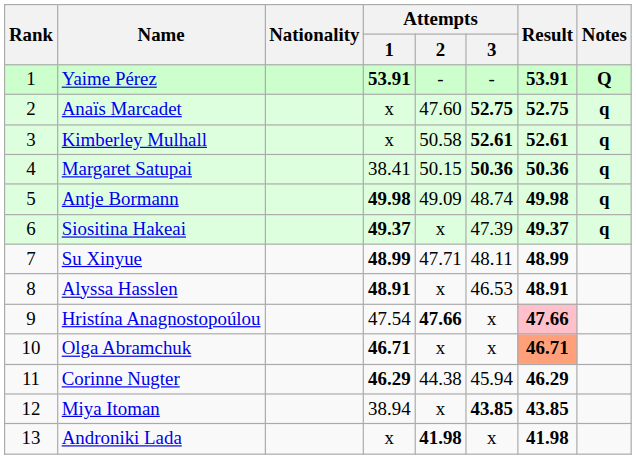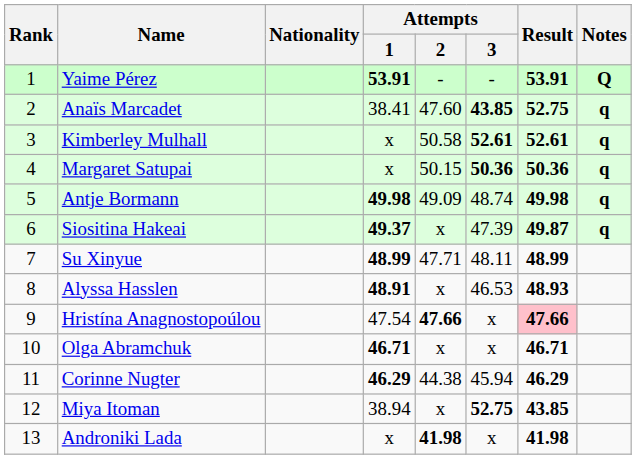Anaïs Marcadet | Attempts / 1: x -> 38.41
Anaïs Marcadet | Attempts / 3: 52.75 -> 43.85
Margaret Satupai | Attempts / 1: 38.41 -> x
Siositina Hakeai | Result: 49.37 -> 49.87
Alyssa Hasslen | Result: 48.91 -> 48.93
Olga Abramchuk | Result: lightsalmon background -> no background
Miya Itoman | Attempts / 3: 43.85 -> 52.75
